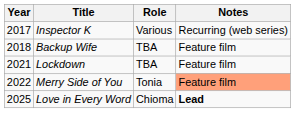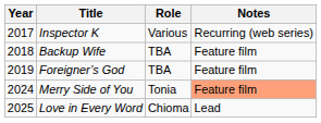+ row: 2019 | Foreigner’s God | TBA | Feature film
- row: 2021 | Lockdown | TBA | Feature film
Merry Side of You | Year: 2022 -> 2024
Love in Every Word | Notes: bold -> normal
